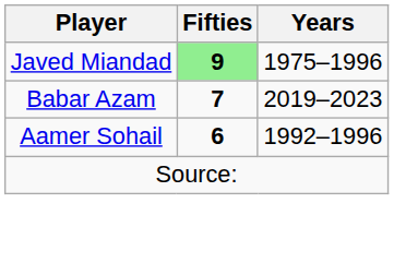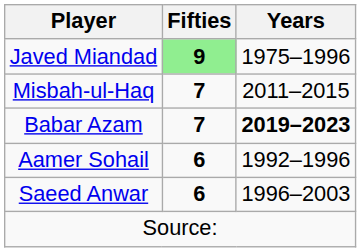+ row: Misbah-ul-Haq | 7 | 2011–2015
Babar Azam | Years: normal -> bold
+ row: Saeed Anwar | 6 | 1996–2003
